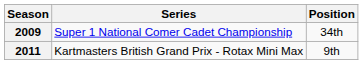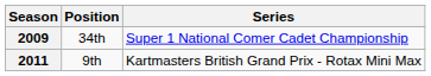columns swapped: Series <-> Position
